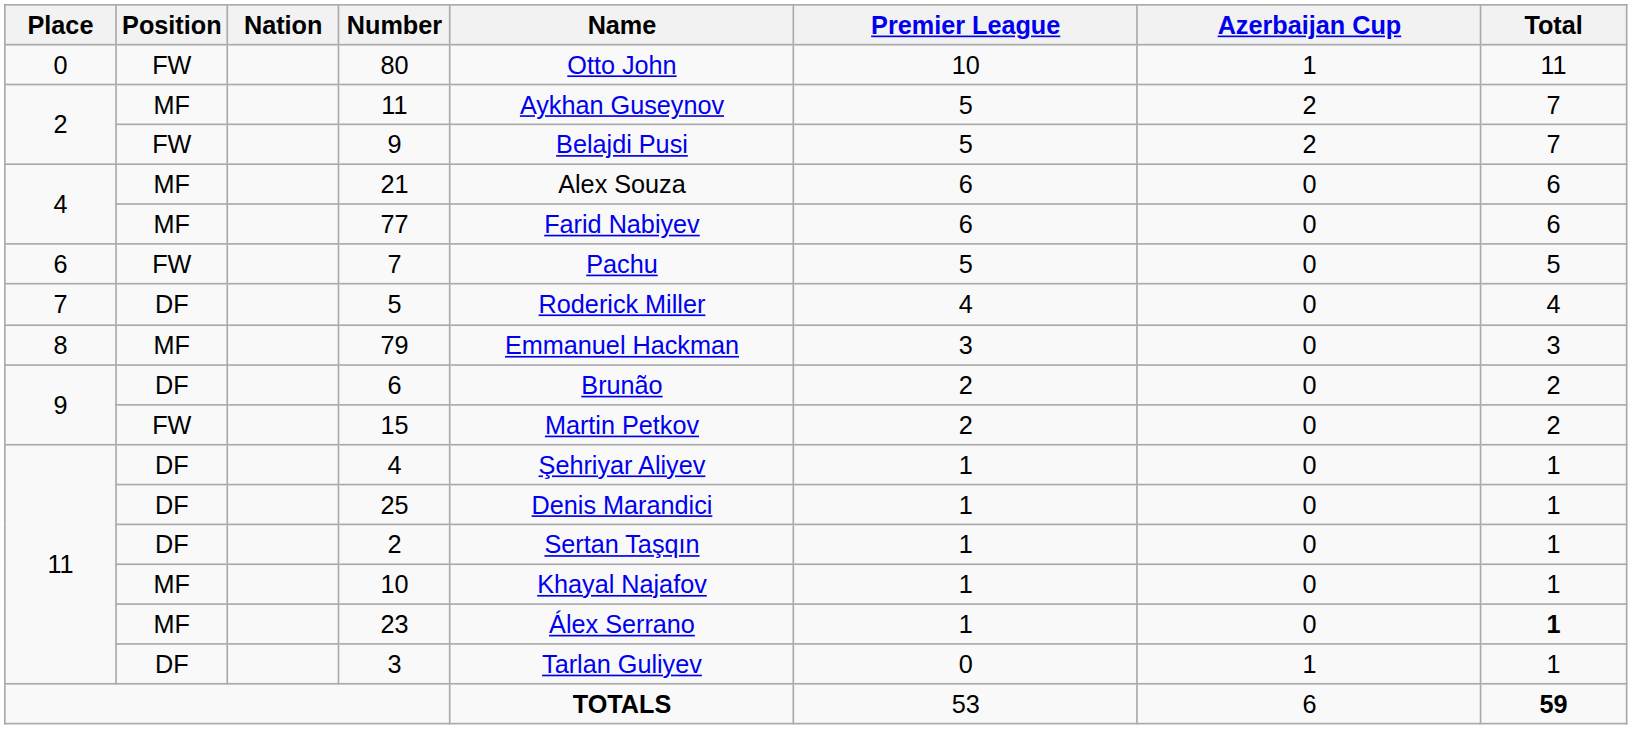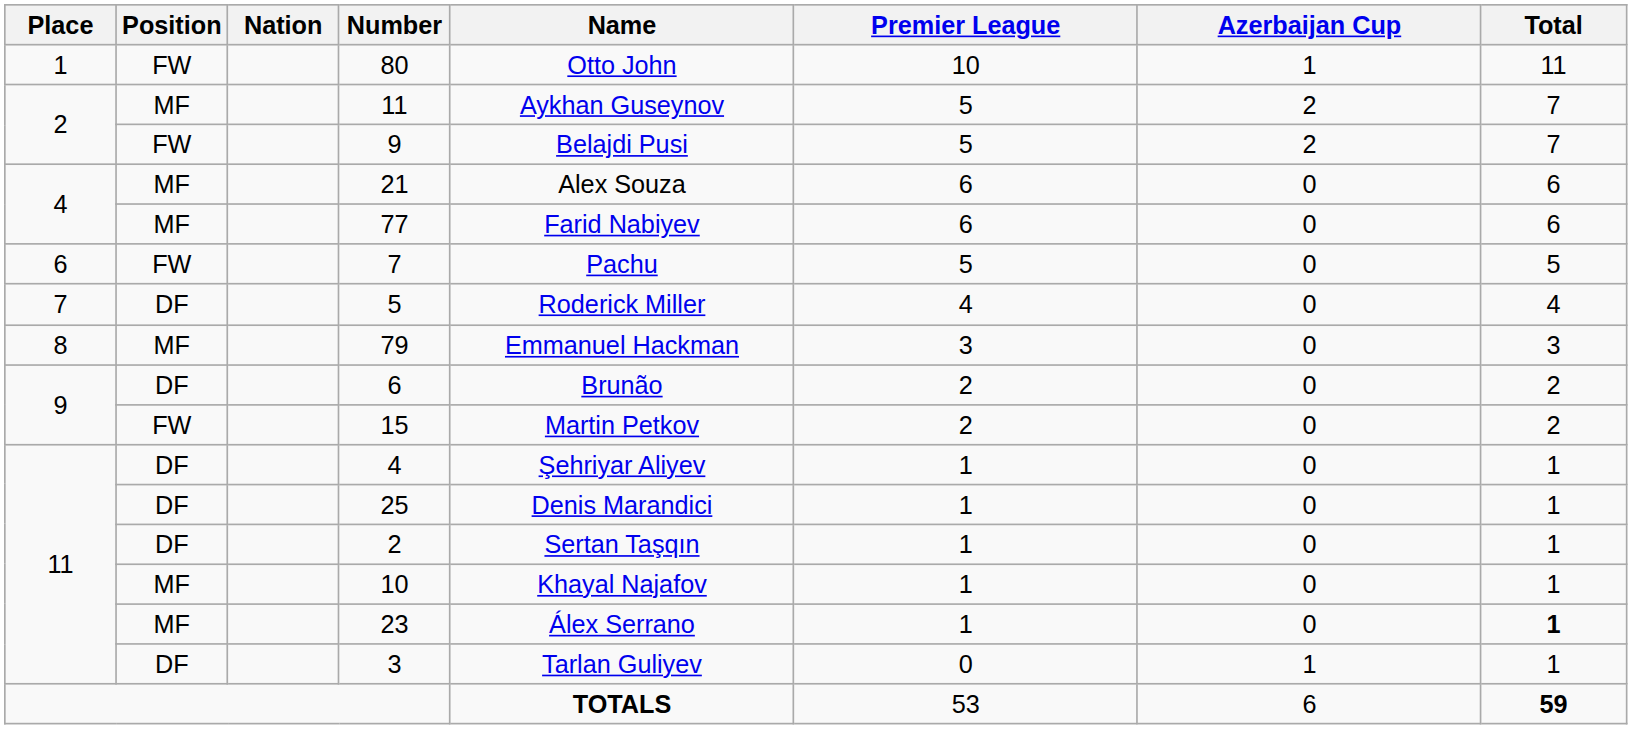80 | Place: 0 -> 1
